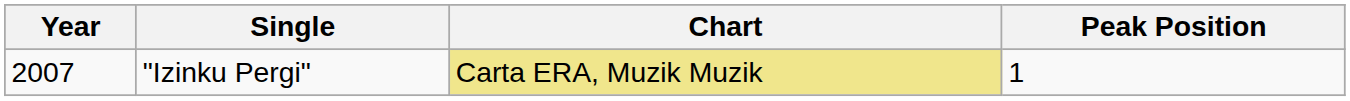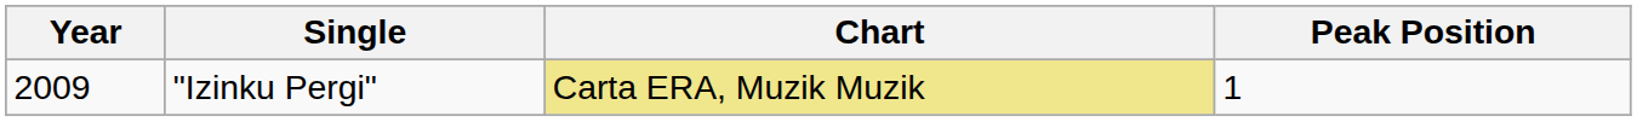"Izinku Pergi" | Year: 2007 -> 2009
